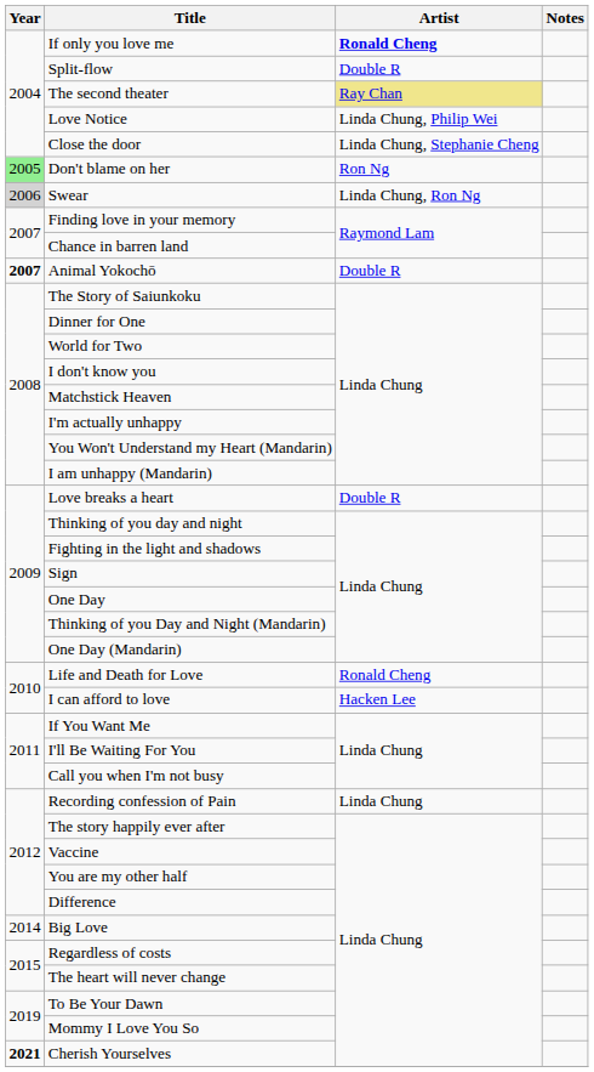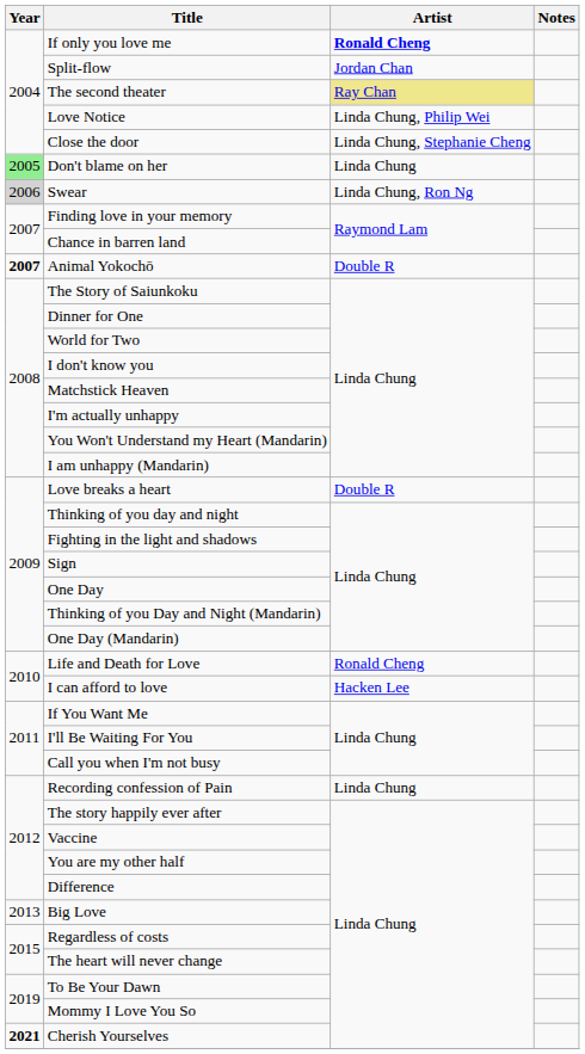Split-flow | Artist: Double R -> Jordan Chan
Don't blame on her | Artist: Ron Ng -> Linda Chung
Big Love | Year: 2014 -> 2013
